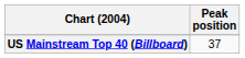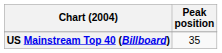US Mainstream Top 40 (Billboard) | Peak position: 37 -> 35
